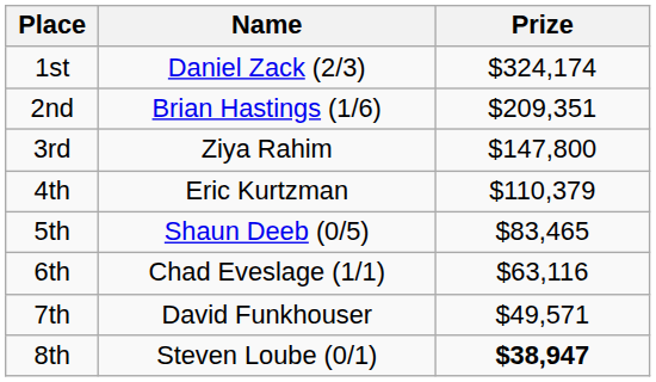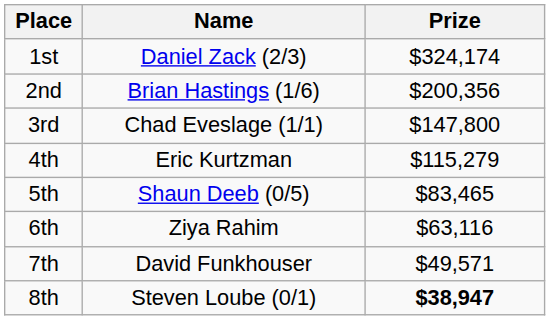2nd | Prize: $209,351 -> $200,356
3rd | Name: Ziya Rahim -> Chad Eveslage (1/1)
4th | Prize: $110,379 -> $115,279
6th | Name: Chad Eveslage (1/1) -> Ziya Rahim
